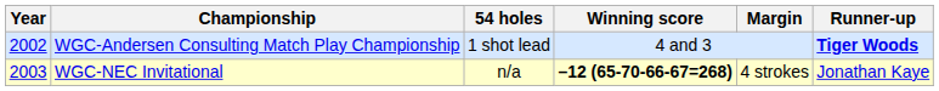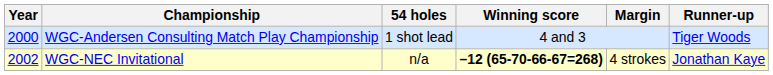WGC-Andersen Consulting Match Play Championship | Year: 2002 -> 2000
WGC-Andersen Consulting Match Play Championship | Runner-up: bold -> normal
WGC-NEC Invitational | Year: 2003 -> 2002
